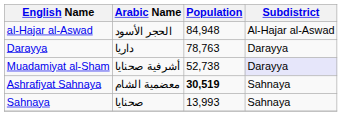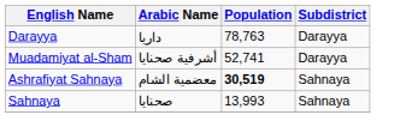- row: al-Hajar al-Aswad | الحجر الأسود | 84,948 | Al-Hajar al-Aswad
Muadamiyat al-Sham | Population: 52,738 -> 52,741
Muadamiyat al-Sham | Subdistrict: lavender background -> no background
